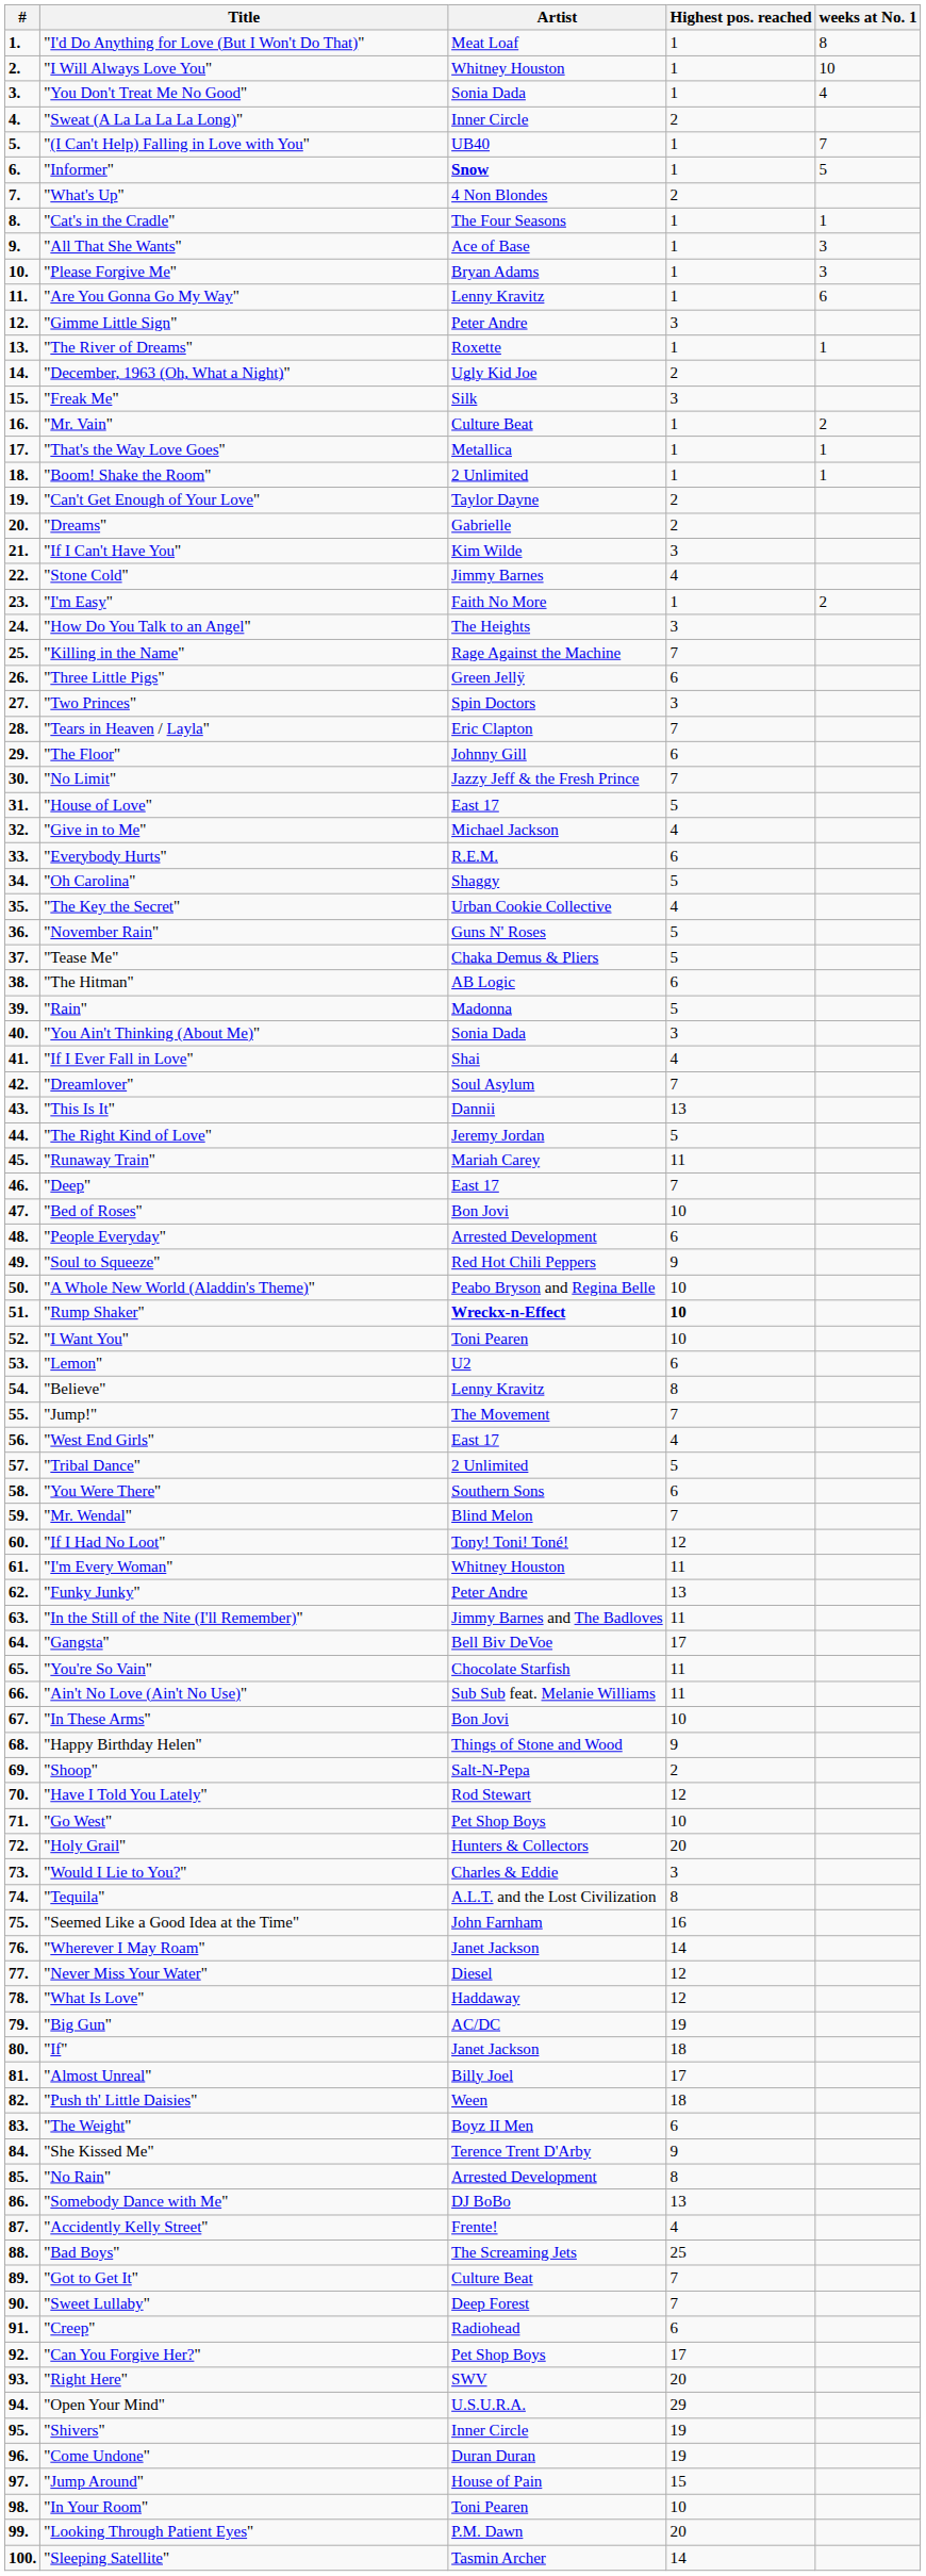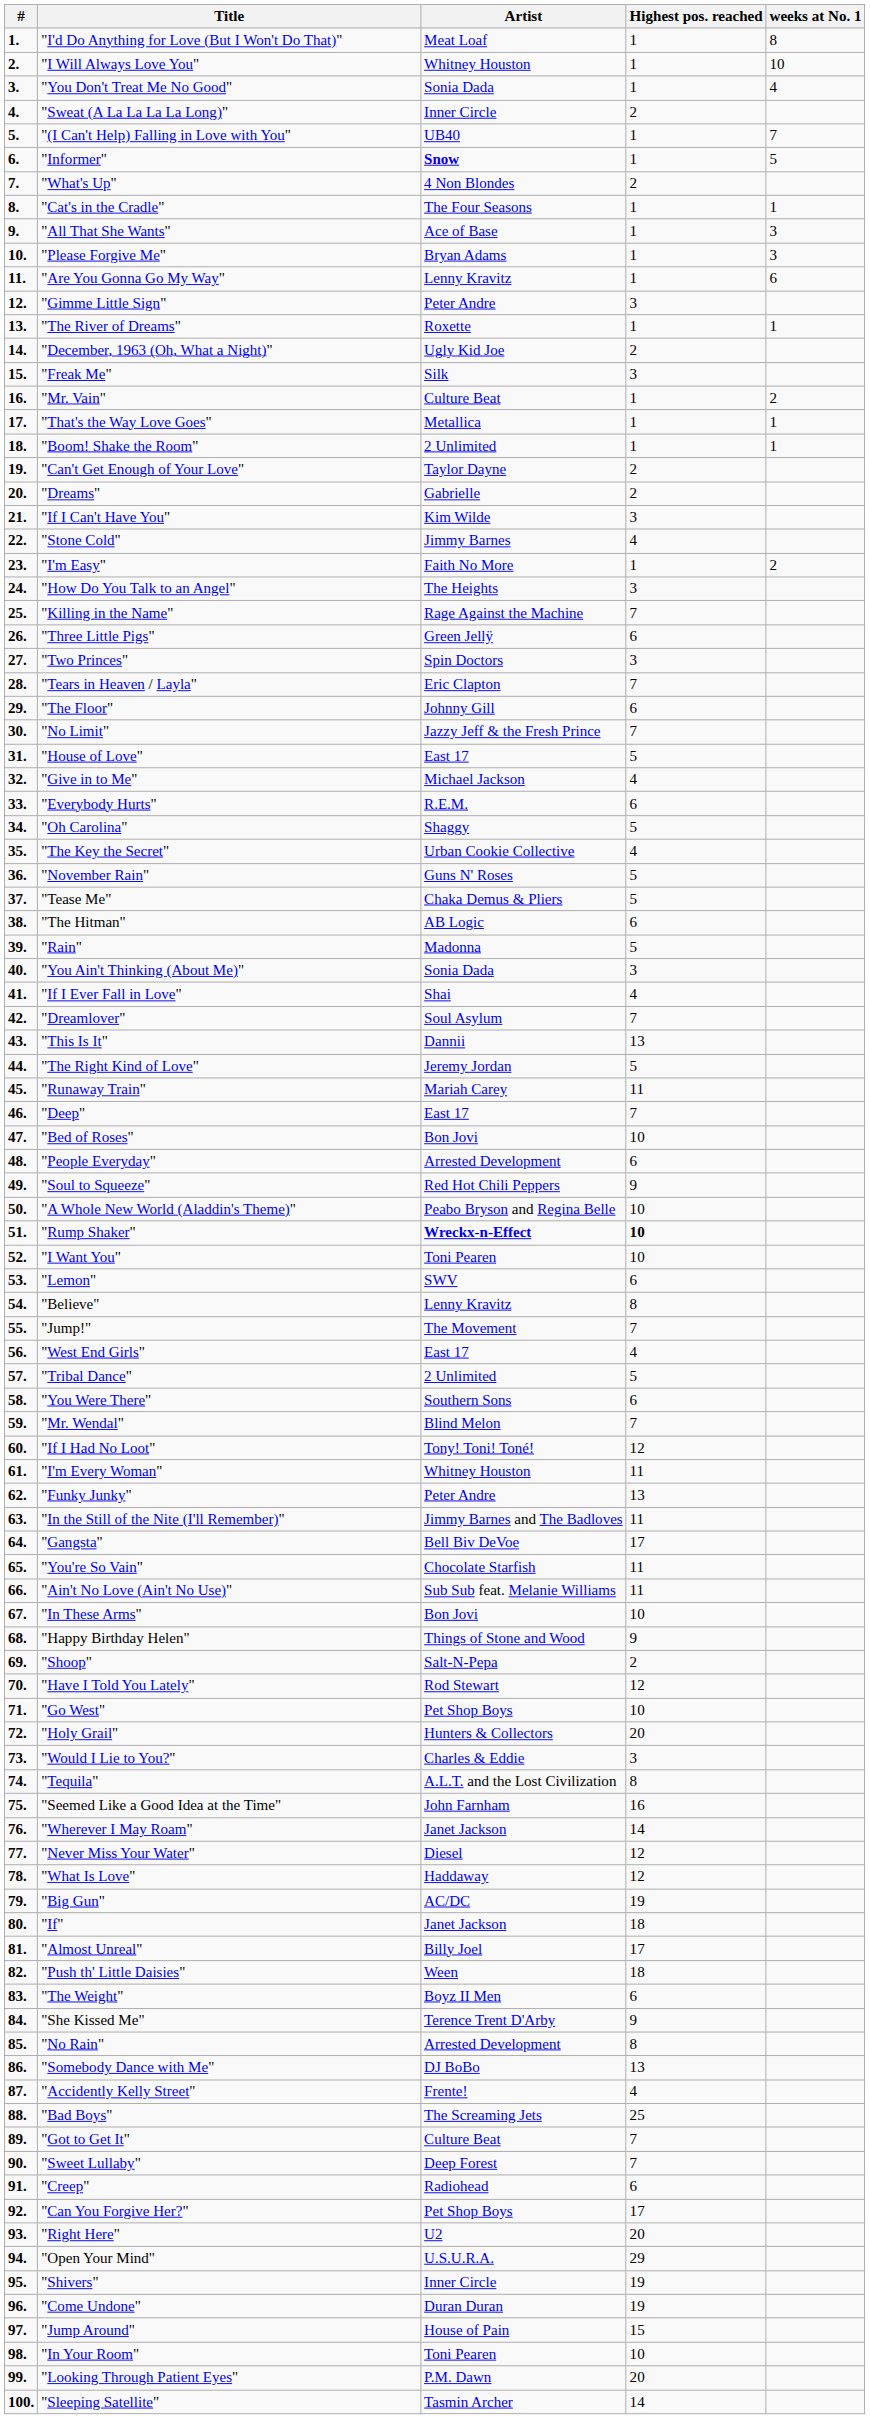"Lemon" | Artist: U2 -> SWV
"Right Here" | Artist: SWV -> U2
